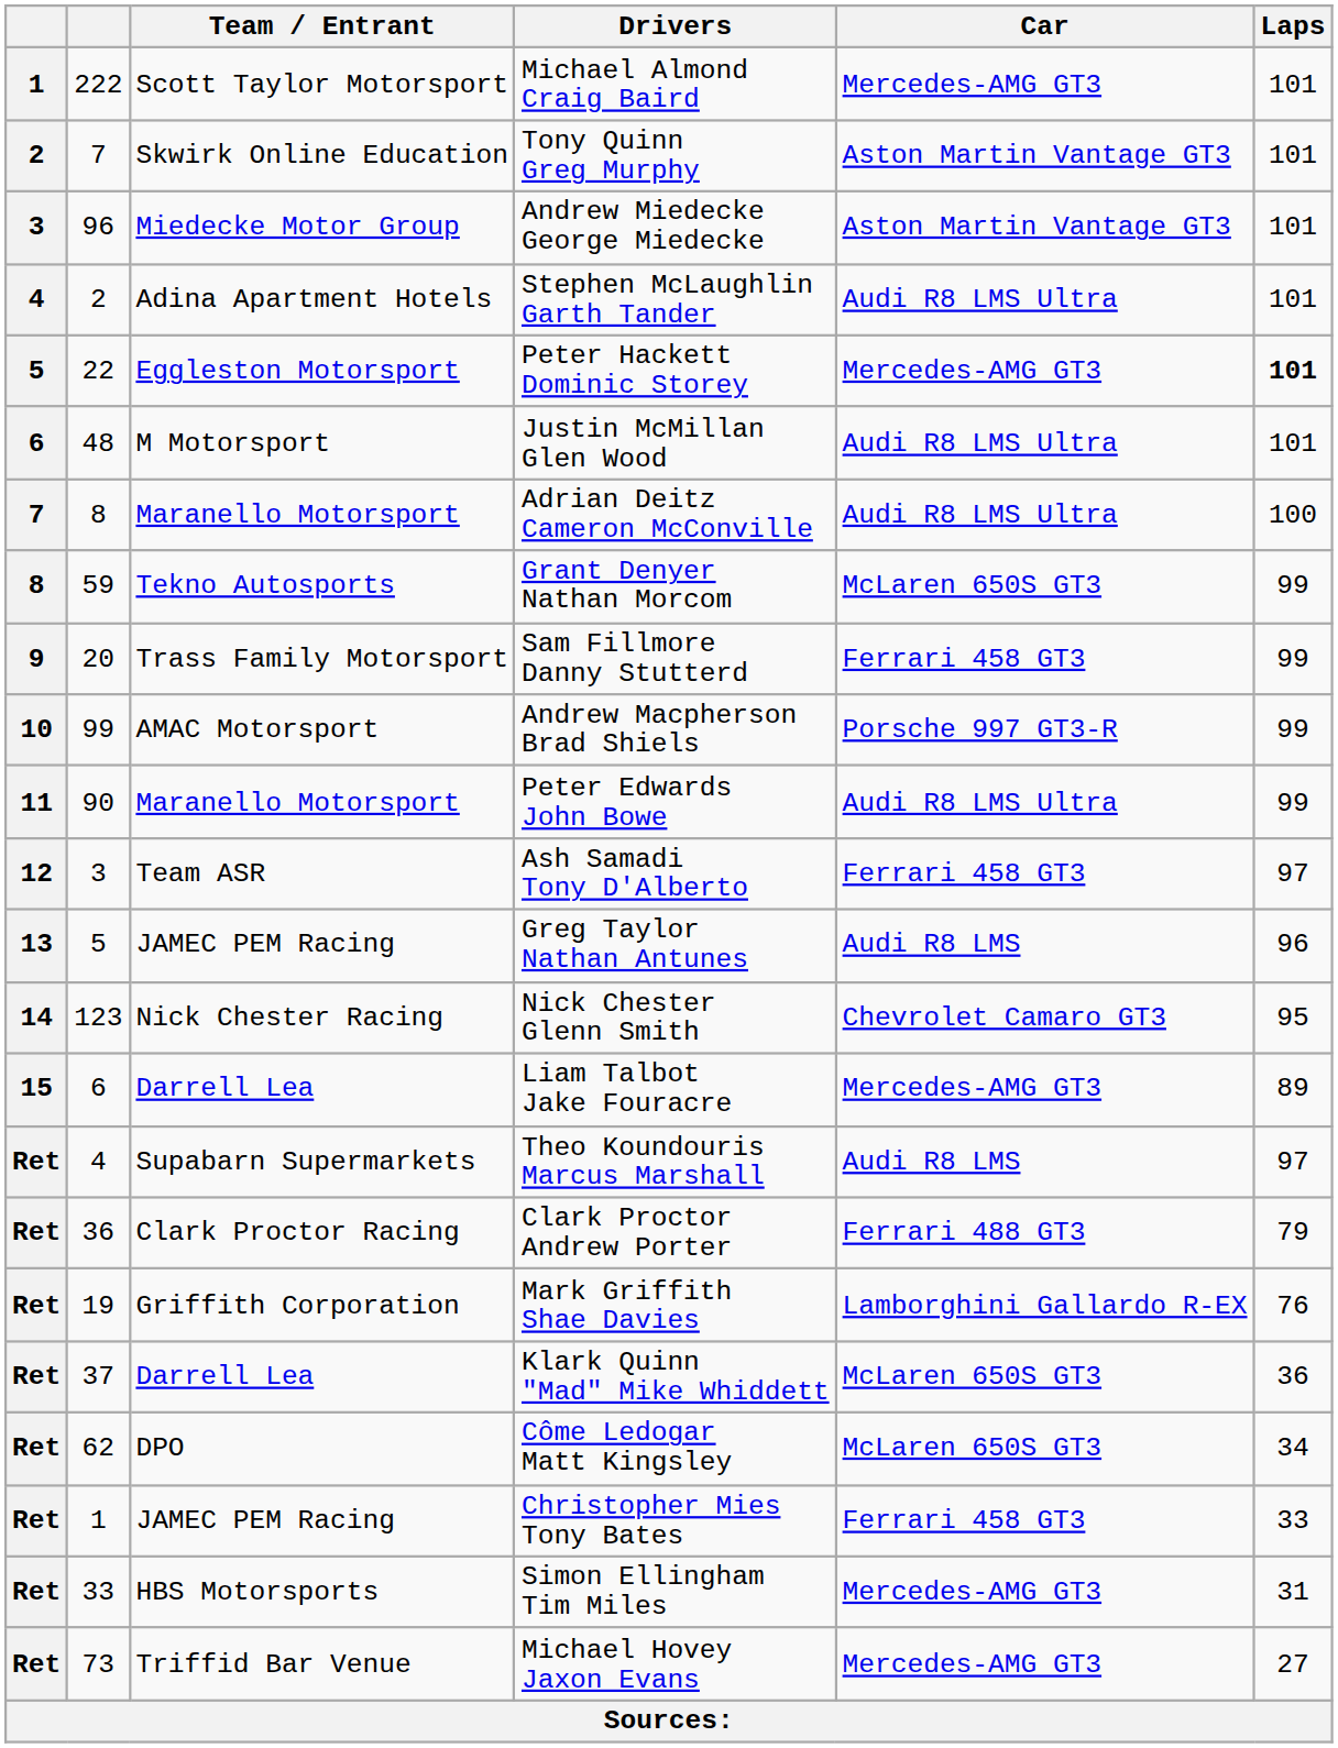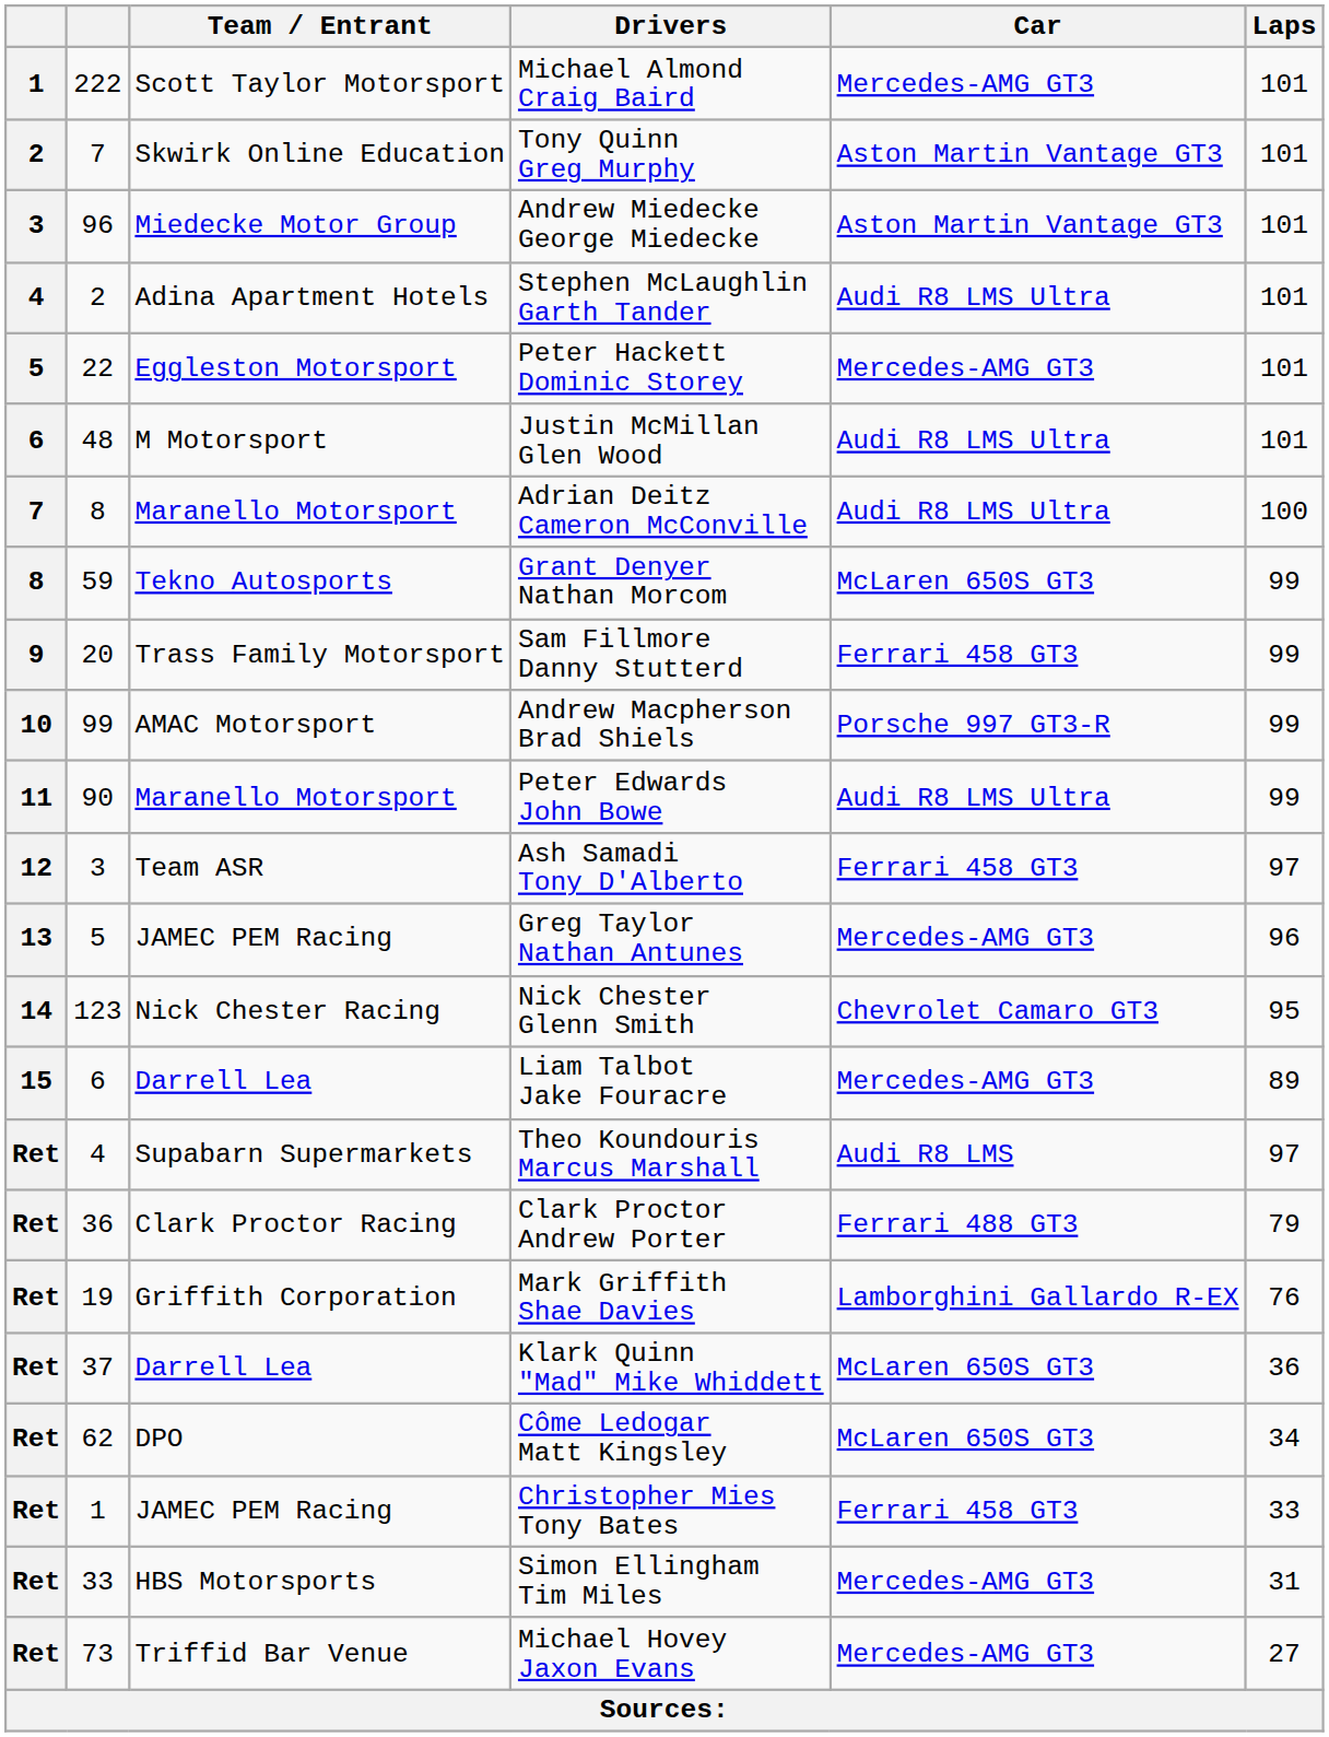Peter Hackett Dominic Storey | Laps: bold -> normal
Greg Taylor Nathan Antunes | Car: Audi R8 LMS -> Mercedes-AMG GT3
